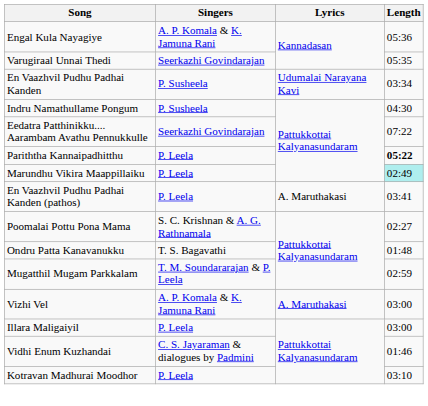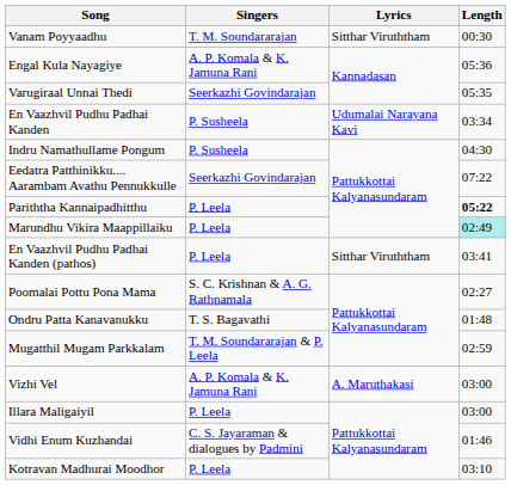+ row: Vanam Poyyaadhu | T. M. Soundararajan | Sitthar Viruththam | 00:30
En Vaazhvil Pudhu Padhai Kanden (pathos) | Lyrics: A. Maruthakasi -> Sitthar Viruththam
